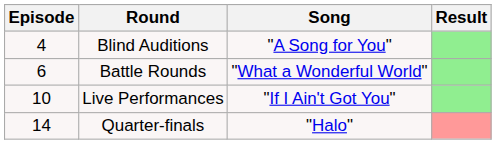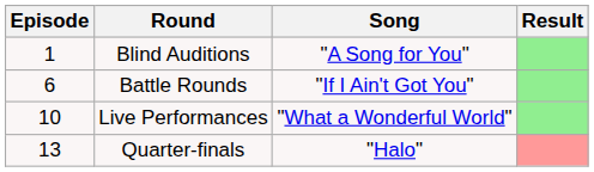Blind Auditions | Episode: 4 -> 1
Battle Rounds | Song: "What a Wonderful World" -> "If I Ain't Got You"
Live Performances | Song: "If I Ain't Got You" -> "What a Wonderful World"
Quarter-finals | Episode: 14 -> 13
